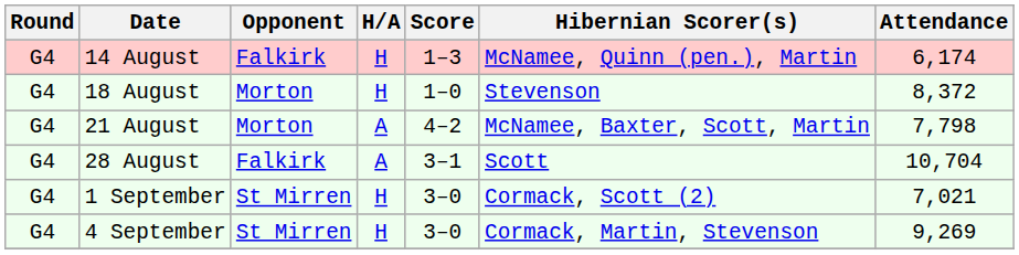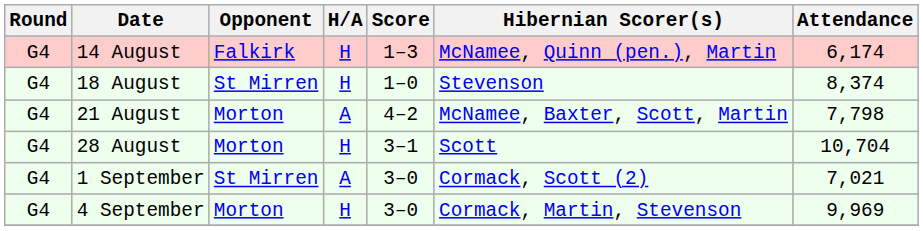18 August | Opponent: Morton -> St Mirren
18 August | Attendance: 8,372 -> 8,374
28 August | Opponent: Falkirk -> Morton
28 August | H/A: A -> H
1 September | H/A: H -> A
4 September | Opponent: St Mirren -> Morton
4 September | Attendance: 9,269 -> 9,969
